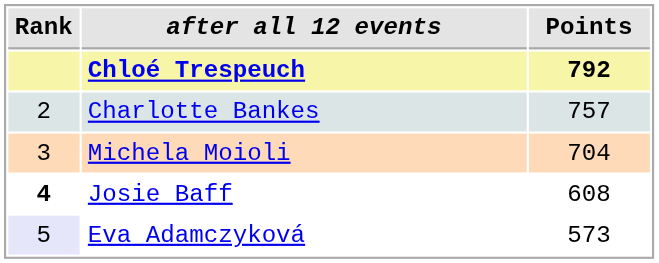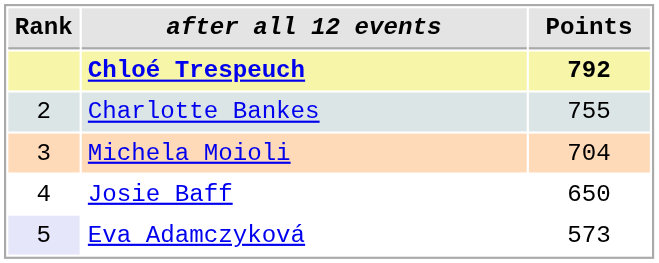Charlotte Bankes | Points: 757 -> 755
Josie Baff | Rank: bold -> normal
Josie Baff | Points: 608 -> 650
